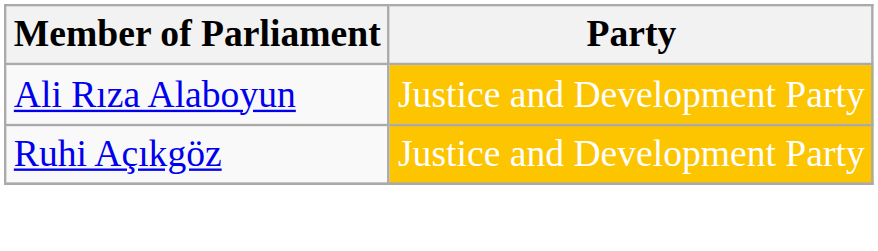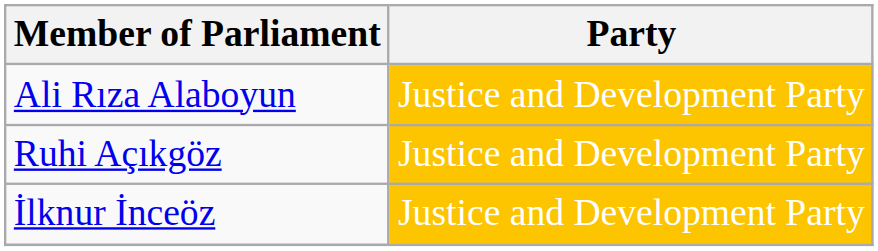+ row: İlknur İnceöz | Justice and Development Party
